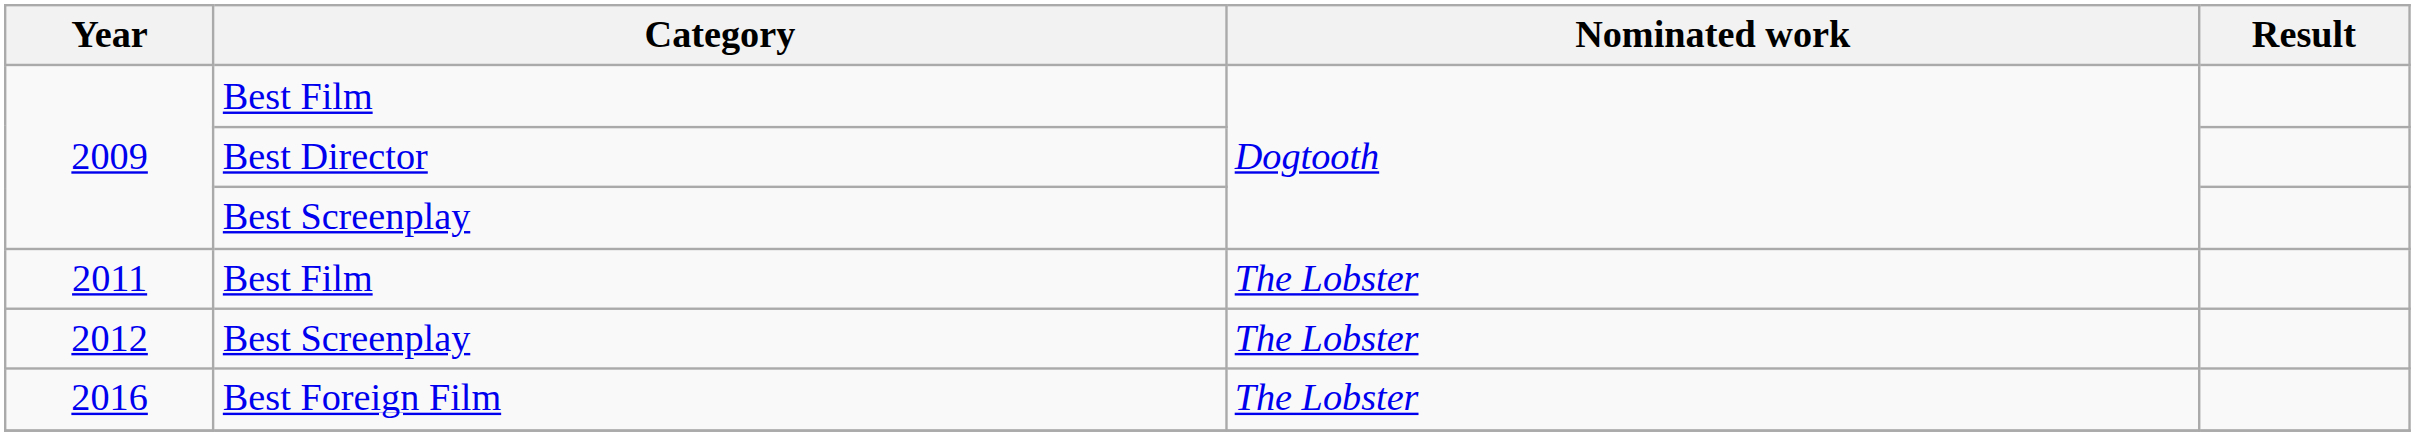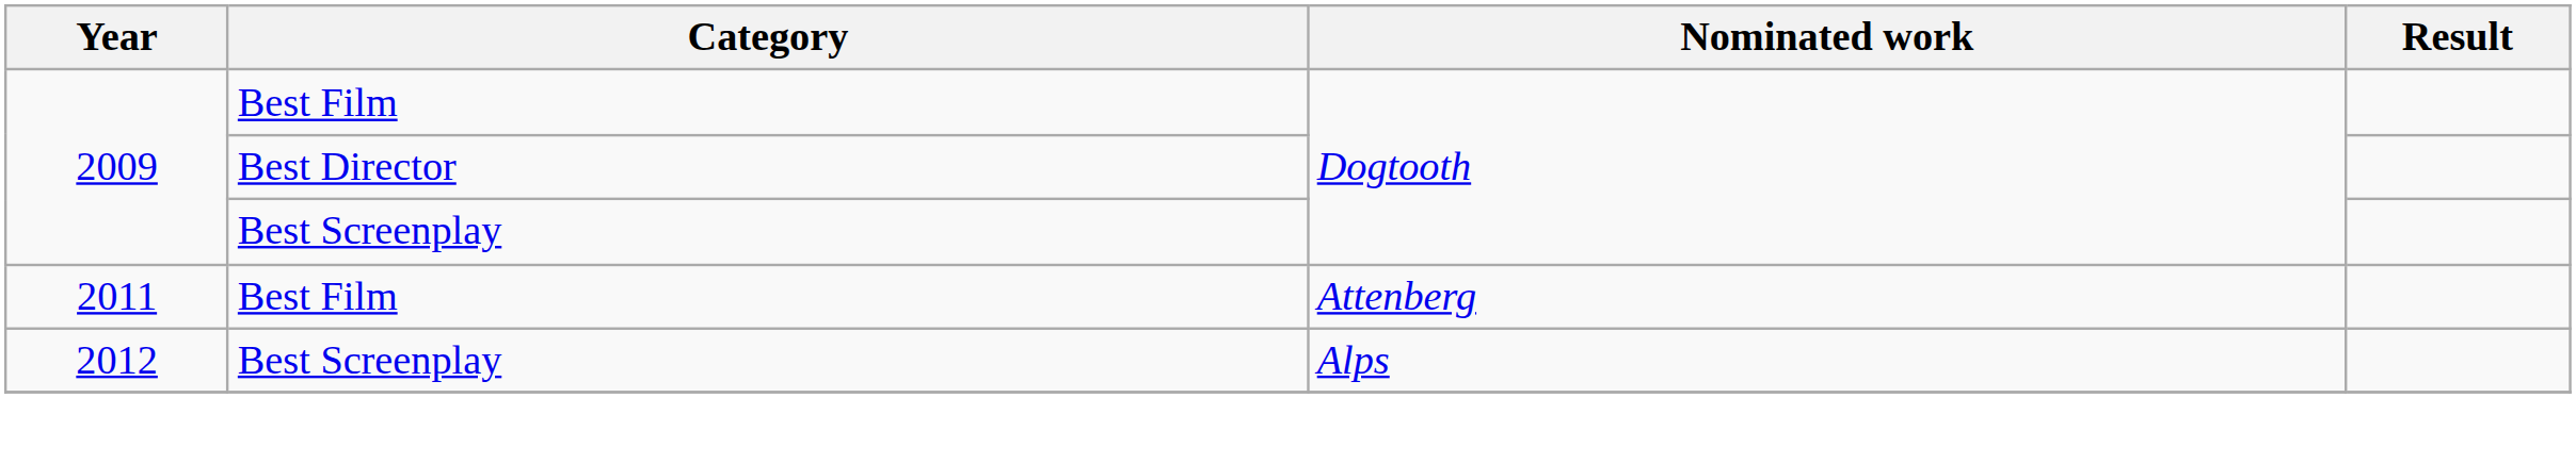2011 | Nominated work: The Lobster -> Attenberg
2012 | Nominated work: The Lobster -> Alps
- row: 2016 | Best Foreign Film | The Lobster
